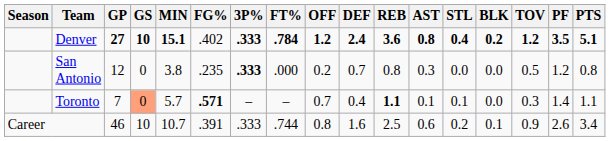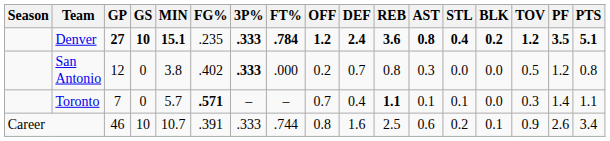Denver | FG%: .402 -> .235
San Antonio | FG%: .235 -> .402
Toronto | GS: lightsalmon background -> no background
